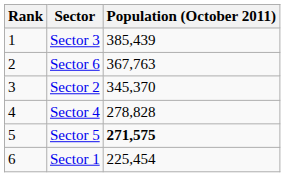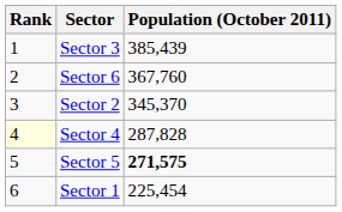Sector 6 | Population (October 2011): 367,763 -> 367,760
Sector 4 | Rank: no background -> lightyellow background
Sector 4 | Population (October 2011): 278,828 -> 287,828
